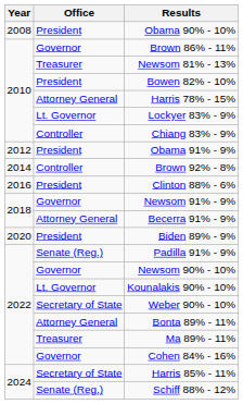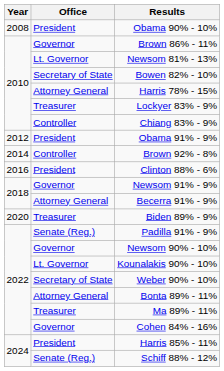Newsom 81% - 13% | Office: Treasurer -> Lt. Governor
Bowen 82% - 10% | Office: President -> Secretary of State
Lockyer 83% - 9% | Office: Lt. Governor -> Treasurer
Biden 89% - 9% | Office: President -> Treasurer
Harris 85% - 11% | Office: Secretary of State -> President
